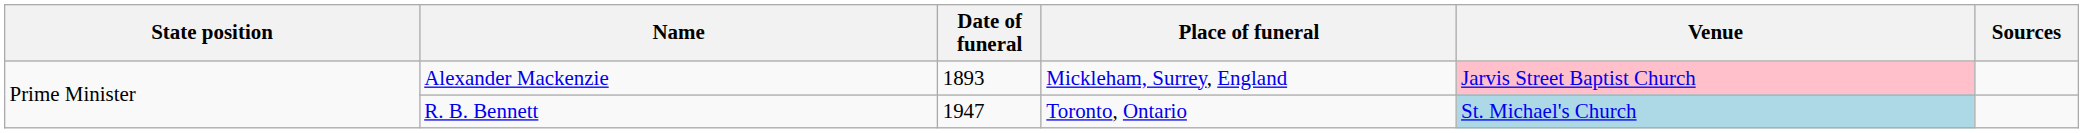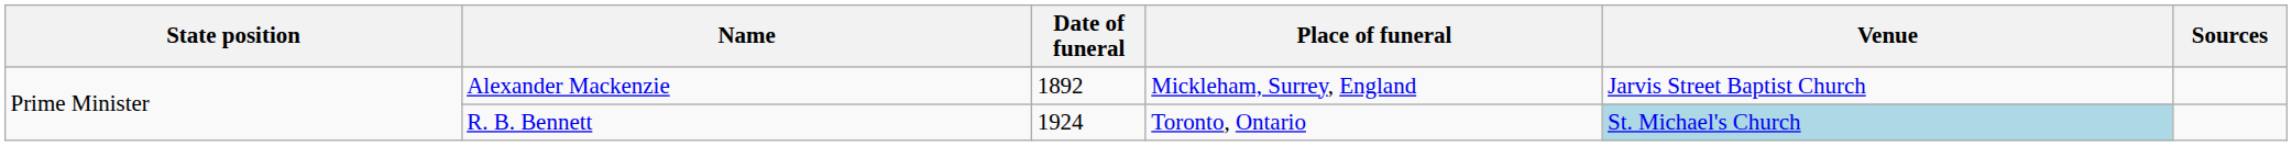Alexander Mackenzie | Date of funeral: 1893 -> 1892
Alexander Mackenzie | Venue: pink background -> no background
R. B. Bennett | Date of funeral: 1947 -> 1924
